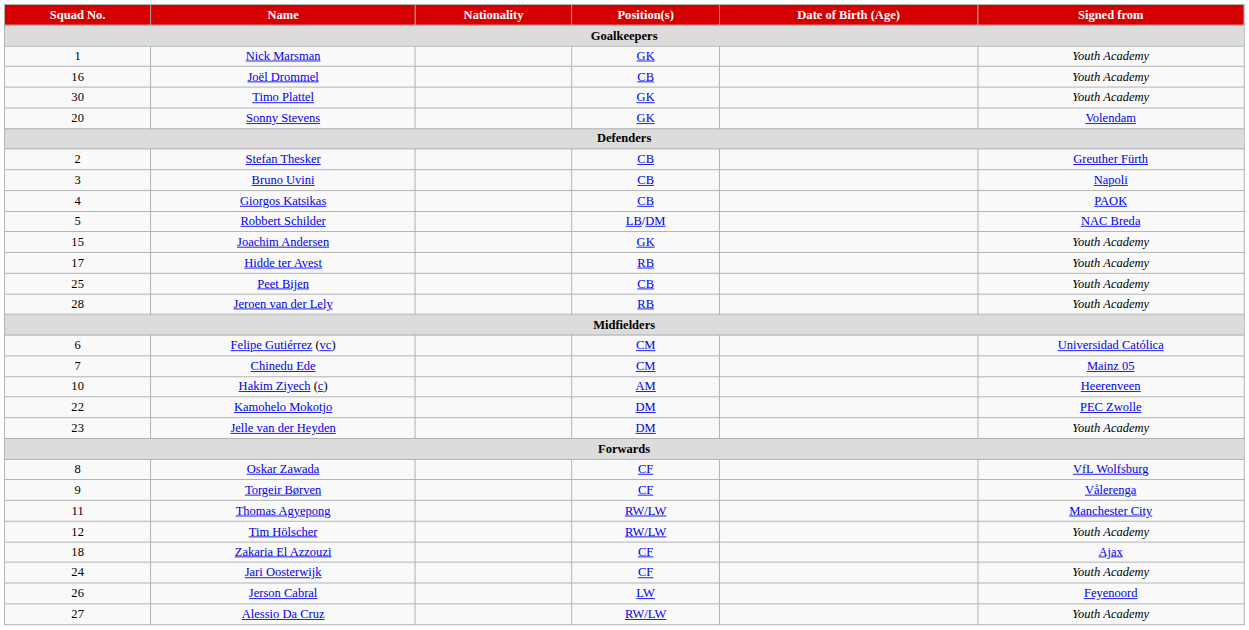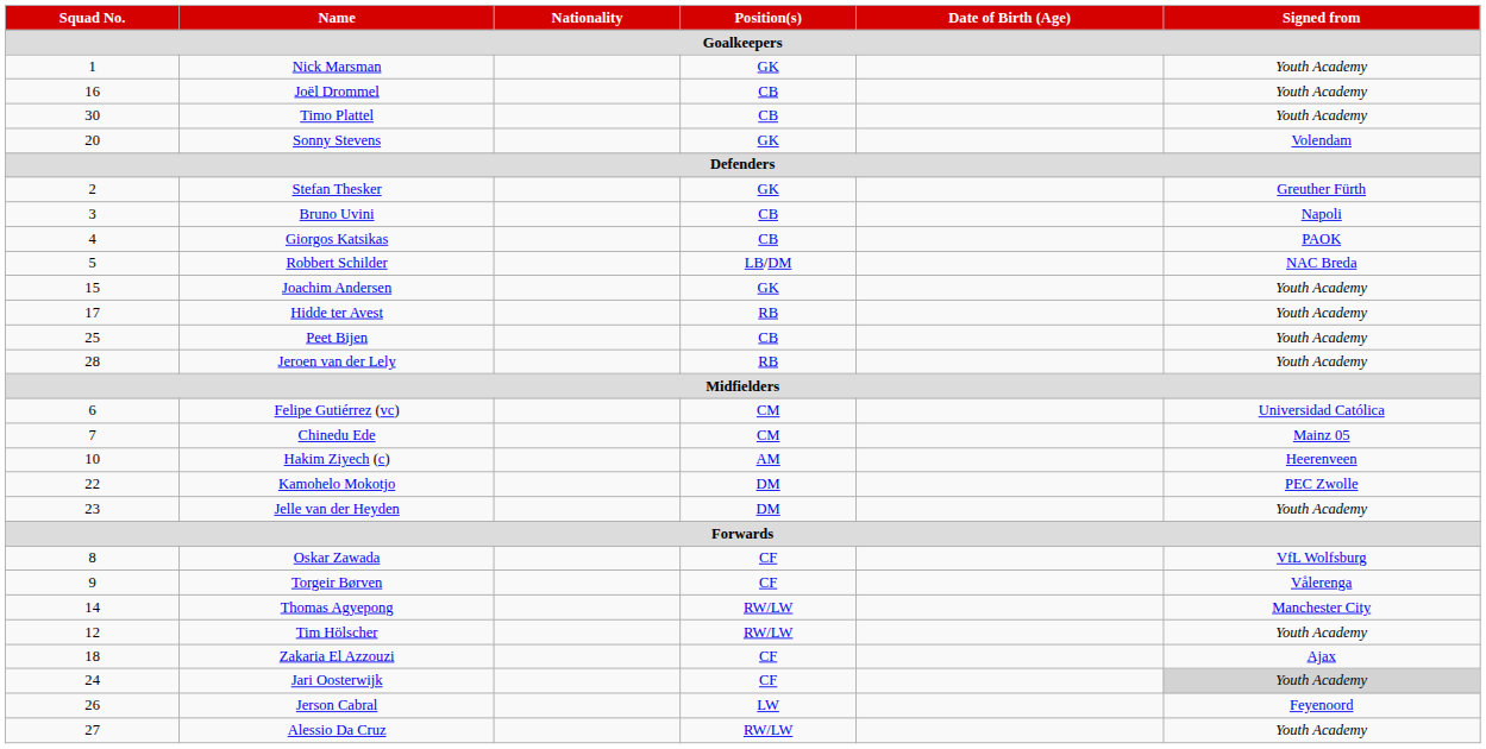Timo Plattel | Position(s) / Goalkeepers: GK -> CB
Stefan Thesker | Position(s) / Goalkeepers: CB -> GK
Thomas Agyepong | Squad No. / Goalkeepers: 11 -> 14
Jari Oosterwijk | Signed from / Goalkeepers: no background -> lightgrey background
